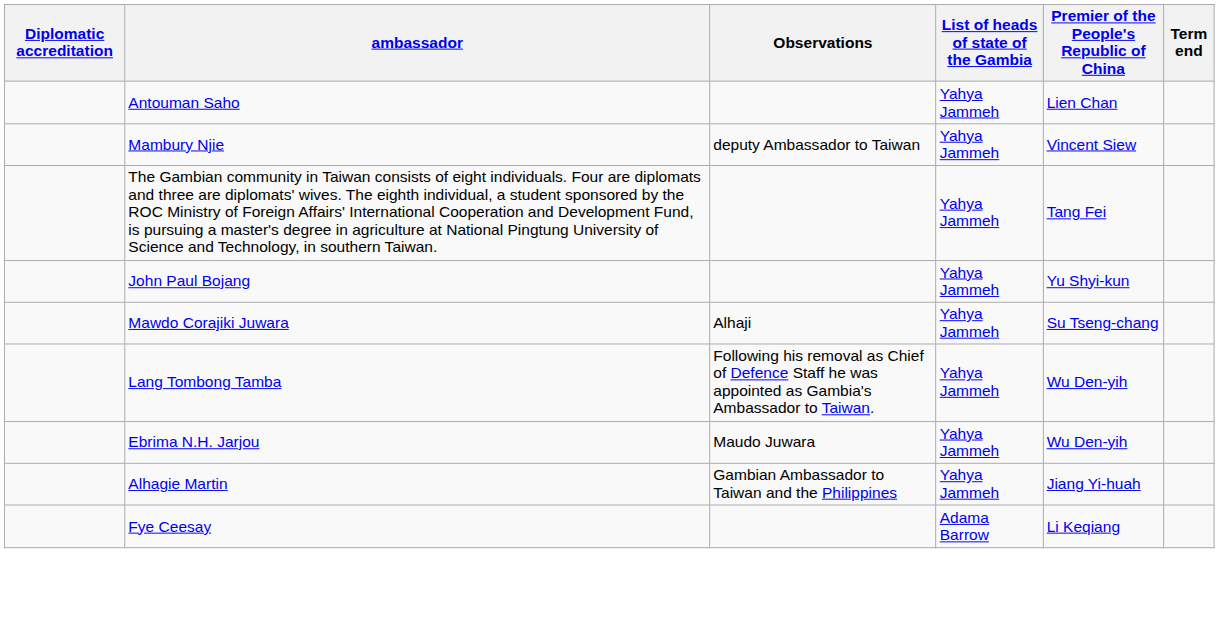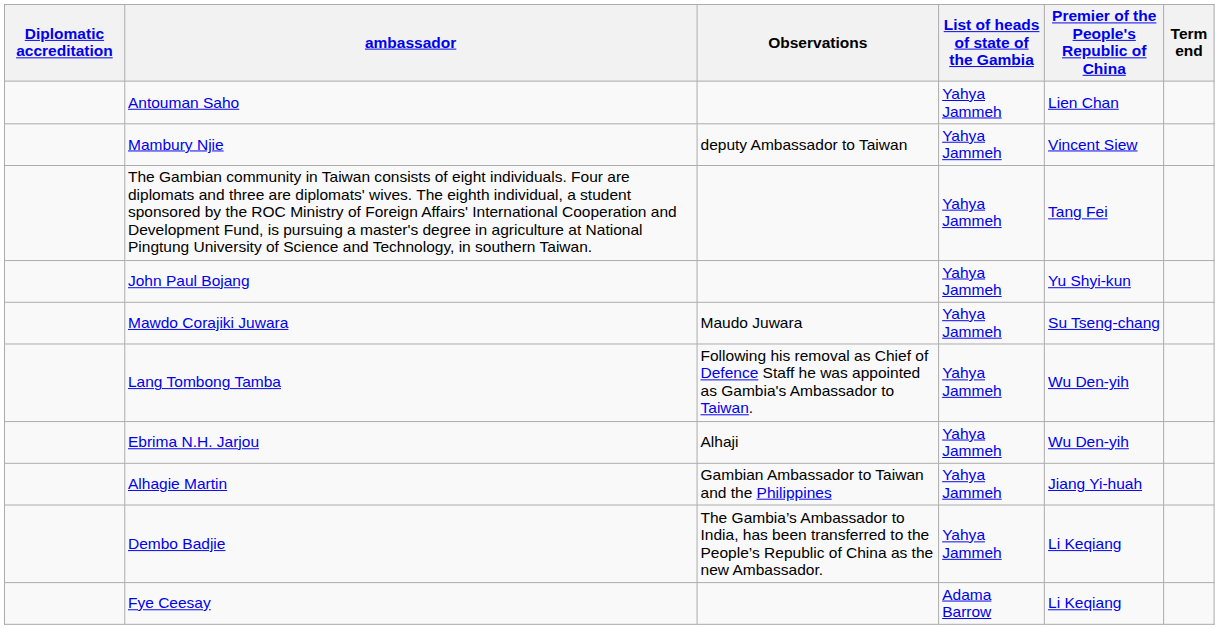Mawdo Corajiki Juwara | Observations: Alhaji -> Maudo Juwara
Ebrima N.H. Jarjou | Observations: Maudo Juwara -> Alhaji
+ row: Dembo Badjie | The Gambia’s Ambassador to India, has been transferred to the People’s Republic of China as the new Ambassador. | Yahya Jammeh | Li Keqiang
